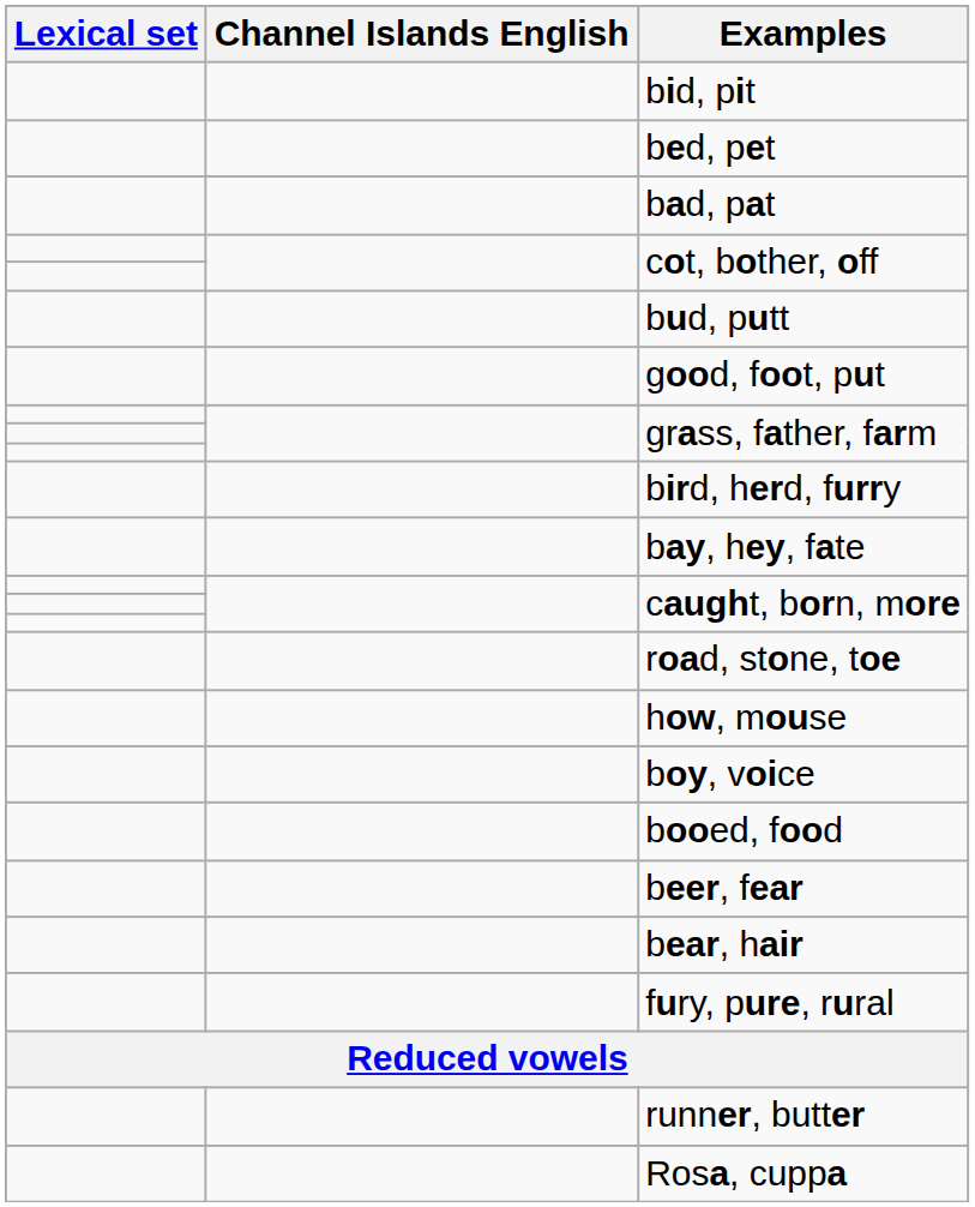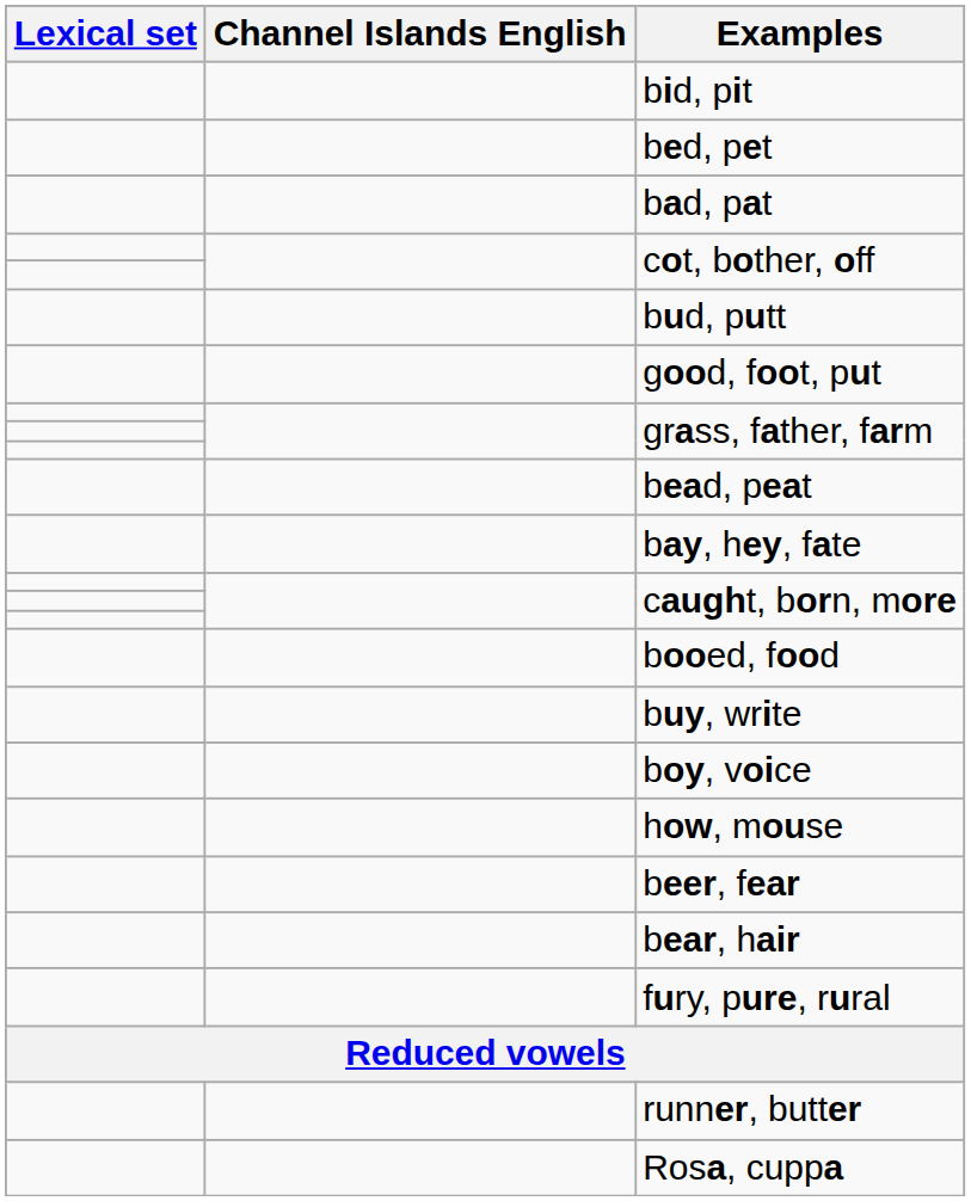- row: bird, herd, furry
+ row: bead, peat
- row: road, stone, toe
rows swapped: booed, food <-> how, mouse
+ row: buy, write
